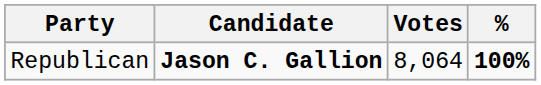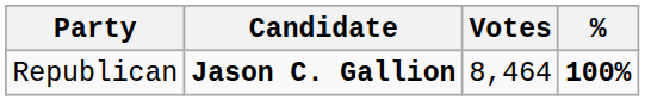Republican | Votes: 8,064 -> 8,464
